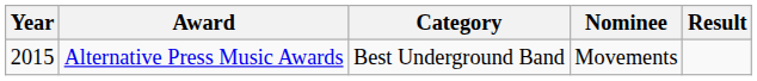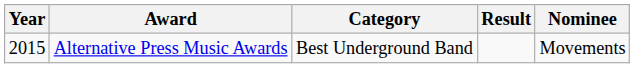columns swapped: Nominee <-> Result
